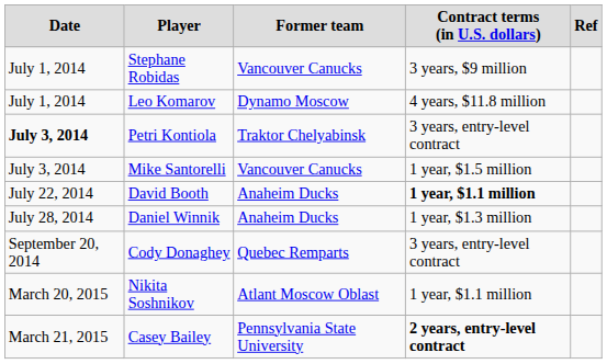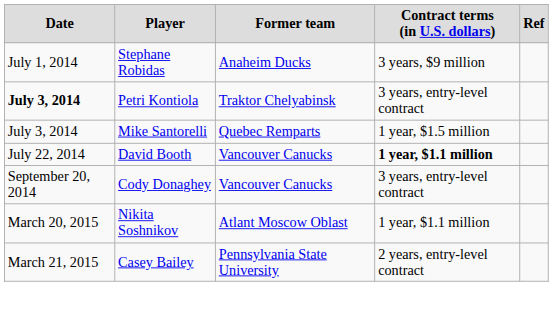Stephane Robidas | column 3: Vancouver Canucks -> Anaheim Ducks
- row: July 1, 2014 | Leo Komarov | Dynamo Moscow | 4 years, $11.8 million
Mike Santorelli | column 3: Vancouver Canucks -> Quebec Remparts
David Booth | column 3: Anaheim Ducks -> Vancouver Canucks
- row: July 28, 2014 | Daniel Winnik | Anaheim Ducks | 1 year, $1.3 million
Cody Donaghey | column 3: Quebec Remparts -> Vancouver Canucks
Casey Bailey | column 4: bold -> normal
